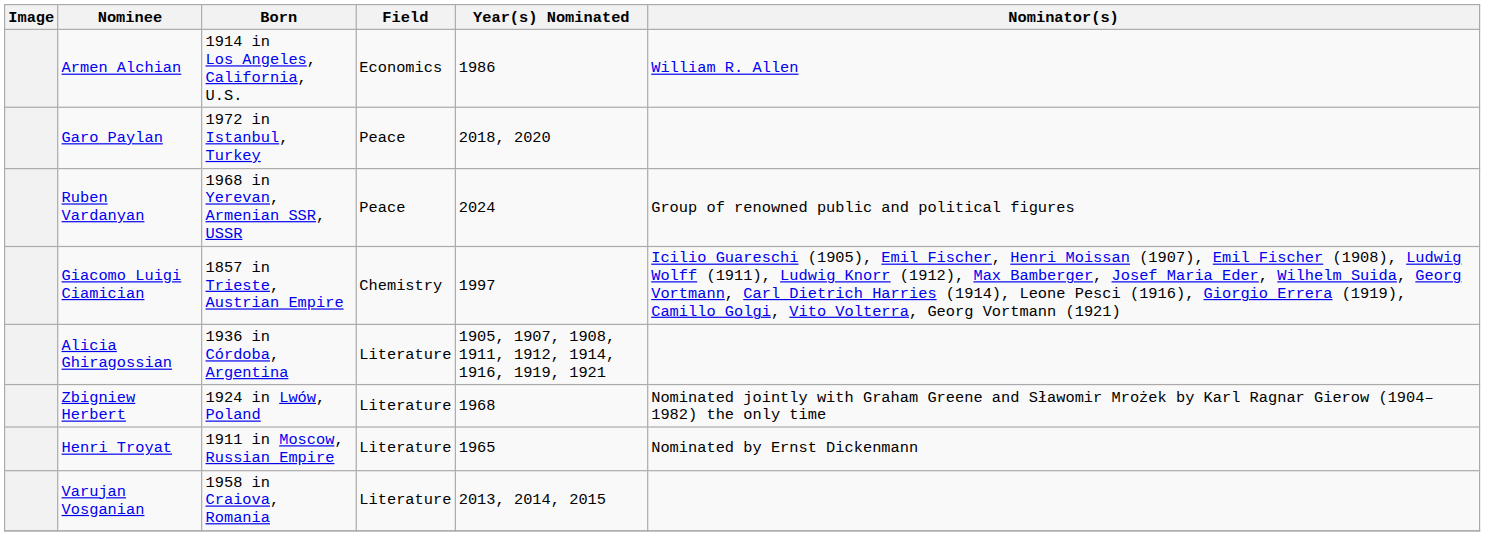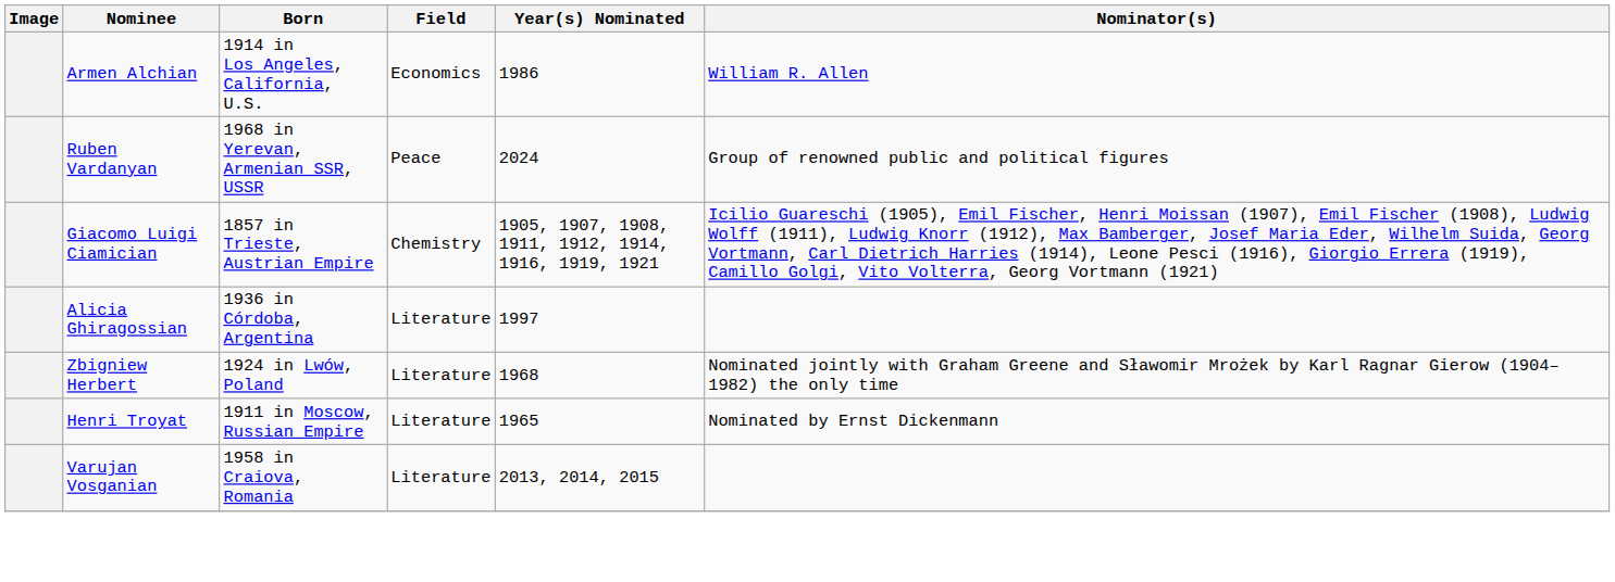- row: Garo Paylan | 1972 in Istanbul, Turkey | Peace | 2018, 2020
Giacomo Luigi Ciamician | Year(s) Nominated: 1997 -> 1905, 1907, 1908, 1911, 1912, 1914, 1916, 1919, 1921
Alicia Ghiragossian | Year(s) Nominated: 1905, 1907, 1908, 1911, 1912, 1914, 1916, 1919, 1921 -> 1997
